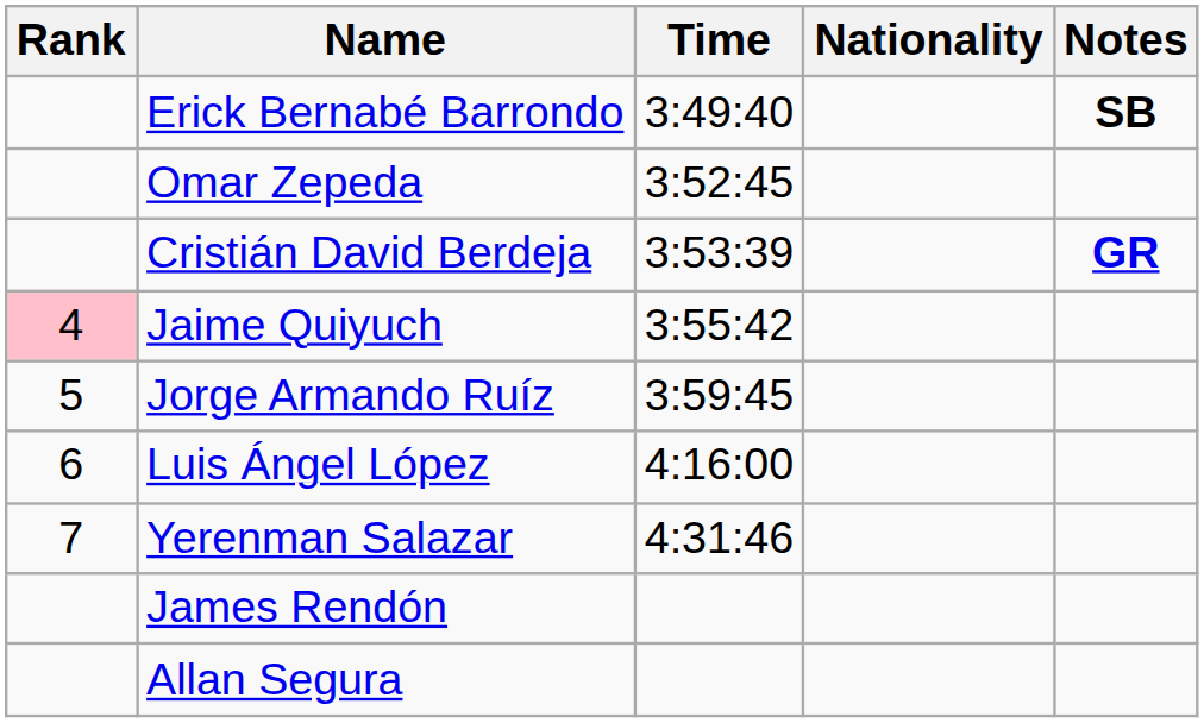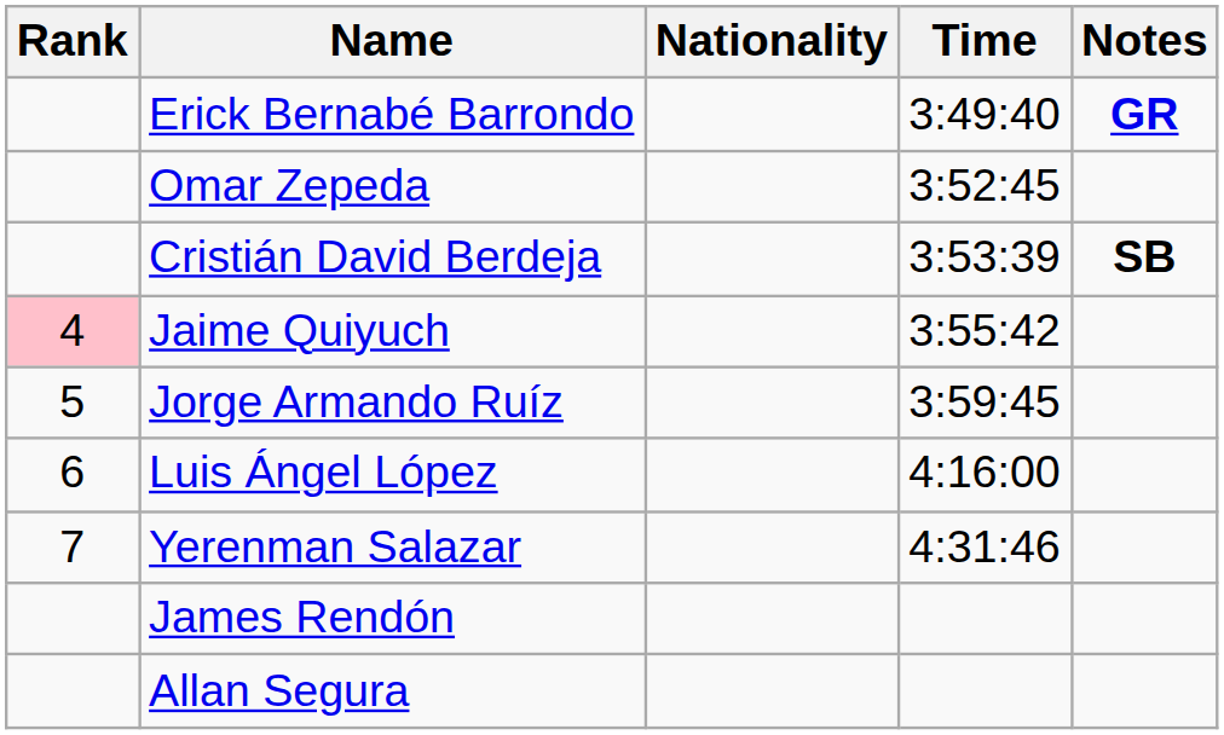columns swapped: Nationality <-> Time
Erick Bernabé Barrondo | Notes: SB -> GR
Cristián David Berdeja | Notes: GR -> SB
